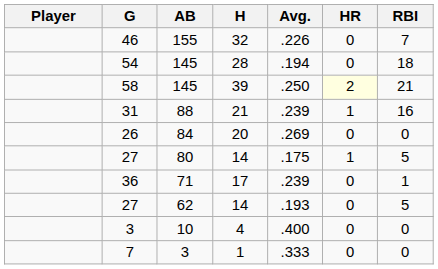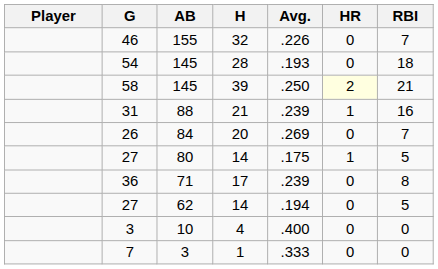54 | Avg.: .194 -> .193
26 | RBI: 0 -> 7
36 | RBI: 1 -> 8
27 / 62 | Avg.: .193 -> .194
